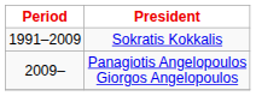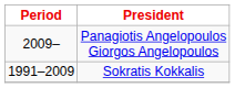rows swapped: Sokratis Kokkalis <-> Panagiotis Angelopoulos Giorgos Angelopoulos
